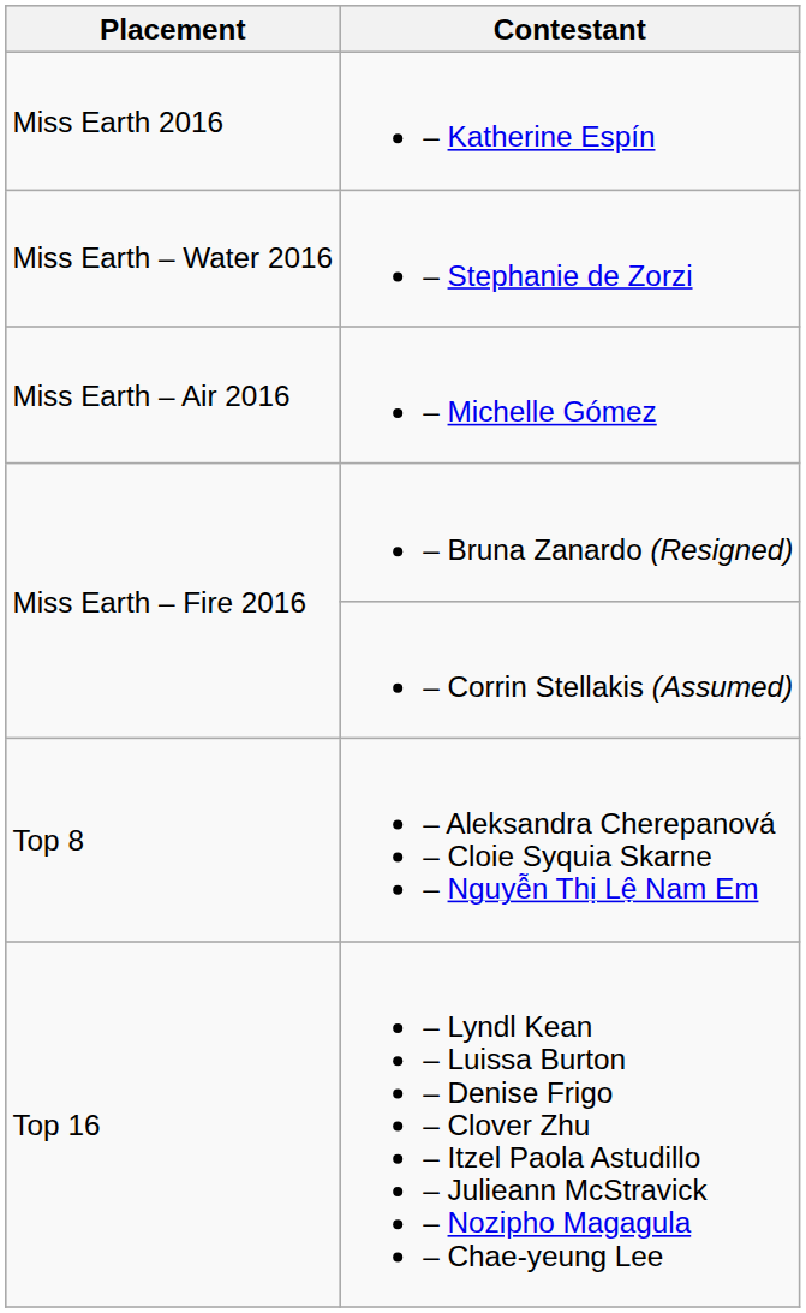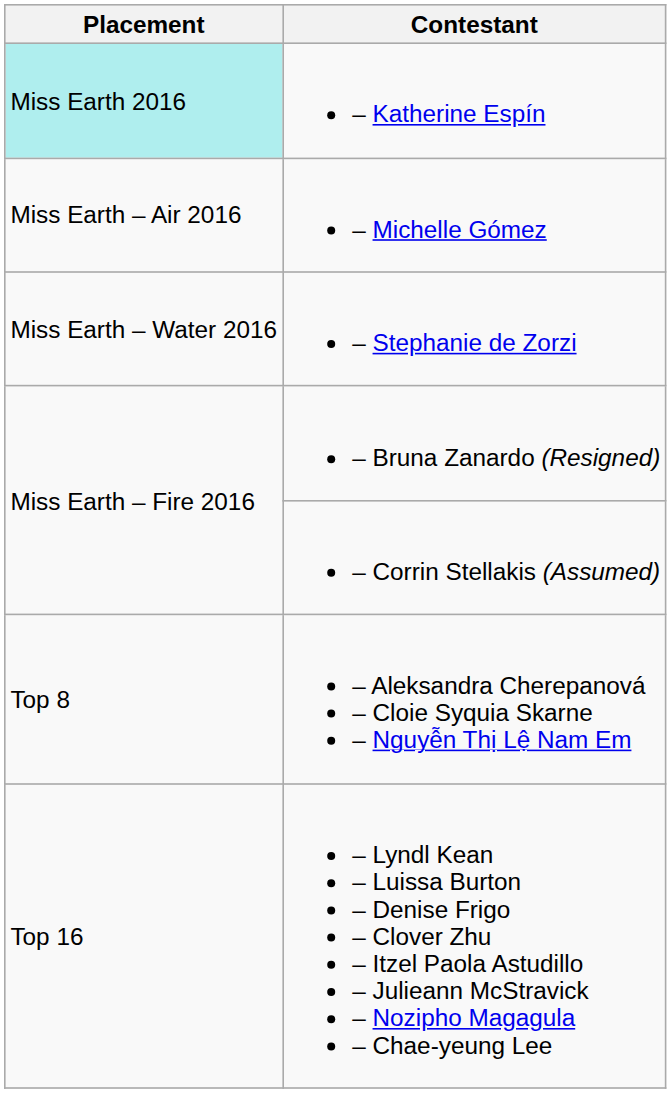– Katherine Espín | Placement: no background -> paleturquoise background
rows swapped: – Michelle Gómez <-> – Stephanie de Zorzi
